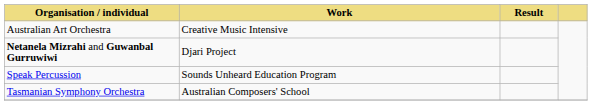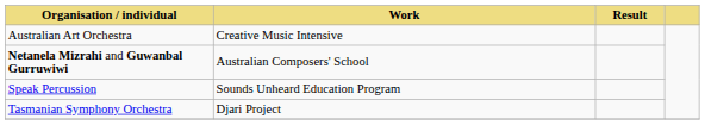Netanela Mizrahi and Guwanbal Gurruwiwi | Work: Djari Project -> Australian Composers' School
Tasmanian Symphony Orchestra | Work: Australian Composers' School -> Djari Project
